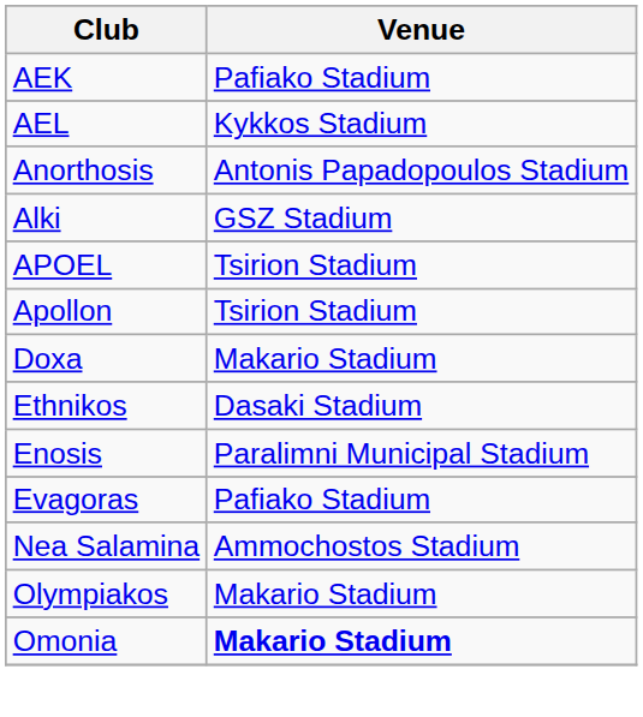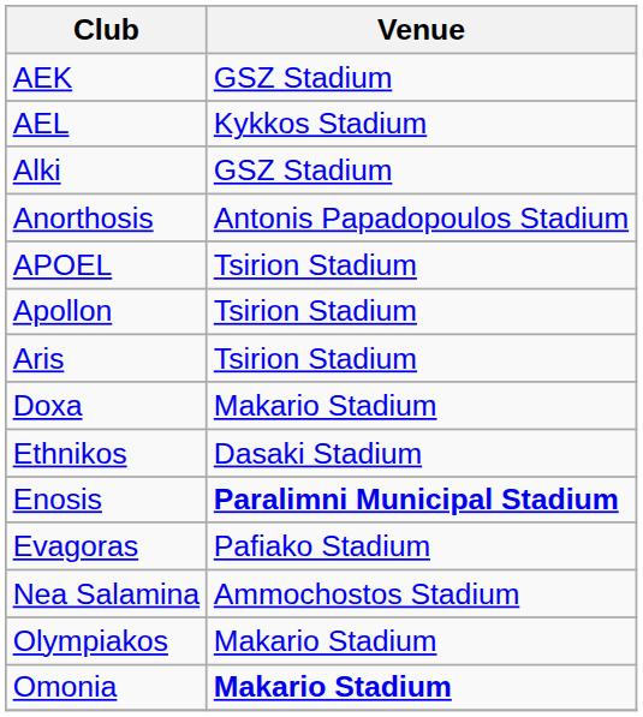ΑΕΚ | Venue: Pafiako Stadium -> GSZ Stadium
rows swapped: Alki <-> Anorthosis
+ row: Aris | Tsirion Stadium
Enosis | Venue: normal -> bold
